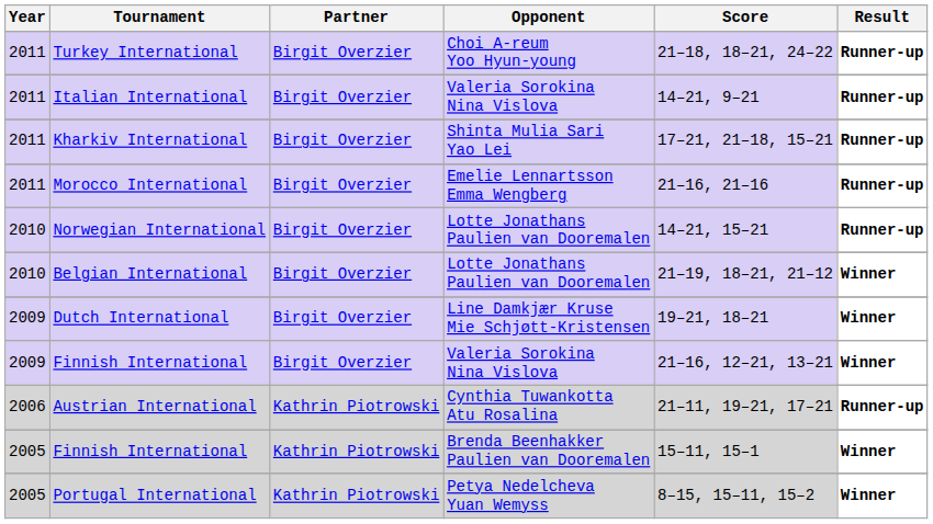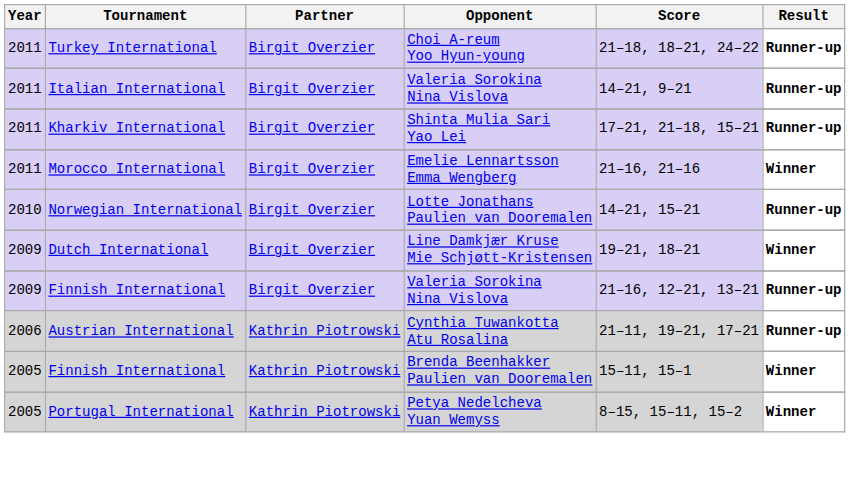Morocco International | Result: Runner-up -> Winner
- row: 2010 | Belgian International | Birgit Overzier | Lotte Jonathans Paulien van Dooremalen | 21–19, 18–21, 21–12 | Winner
Finnish International / Valeria Sorokina Nina Vislova | Result: Winner -> Runner-up
